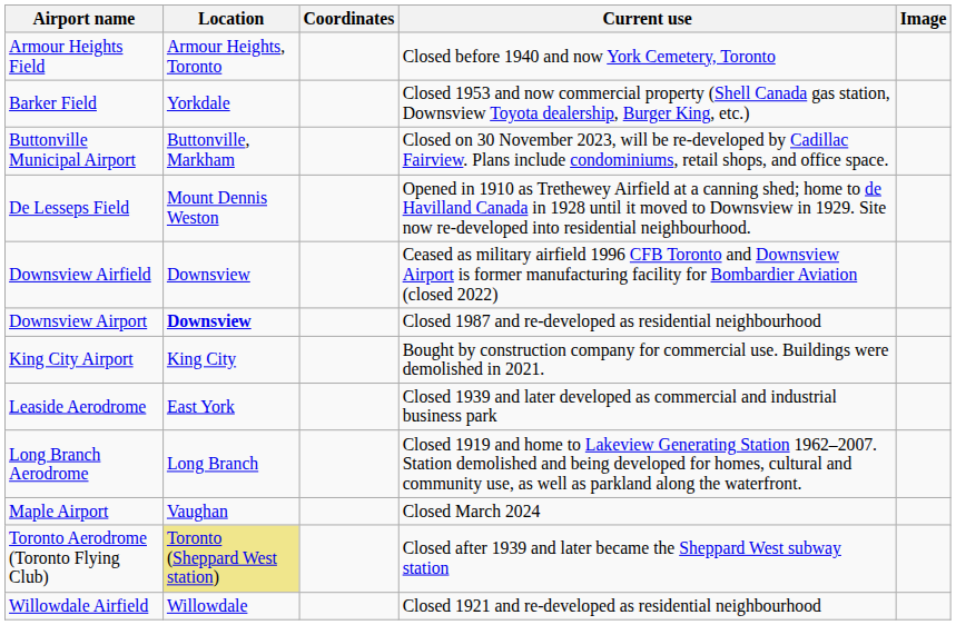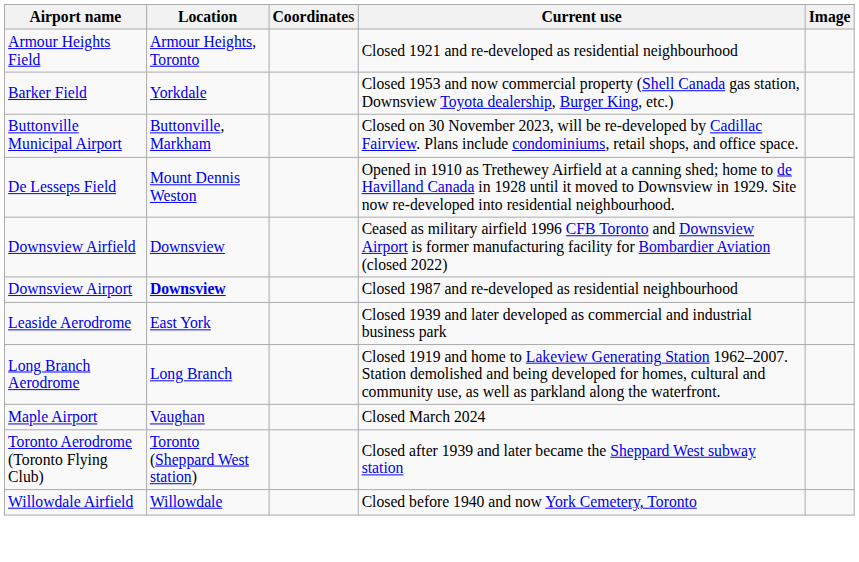Armour Heights Field | Current use: Closed before 1940 and now York Cemetery, Toronto -> Closed 1921 and re-developed as residential neighbourhood
- row: King City Airport | King City | Bought by construction company for commercial use. Buildings were demolished in 2021.
Toronto Aerodrome (Toronto Flying Club) | Location: khaki background -> no background
Willowdale Airfield | Current use: Closed 1921 and re-developed as residential neighbourhood -> Closed before 1940 and now York Cemetery, Toronto
